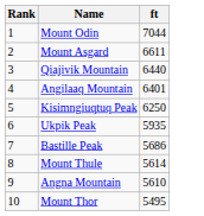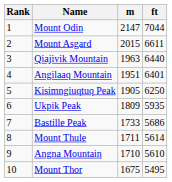+ column: m | 2147 | 2015 | 1963 | 1951 | 1905 | 1809 | 1733 | 1711 | 1710 | 1675
